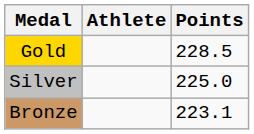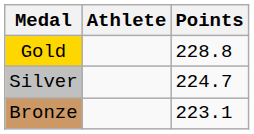Gold | Points: 228.5 -> 228.8
Silver | Points: 225.0 -> 224.7
